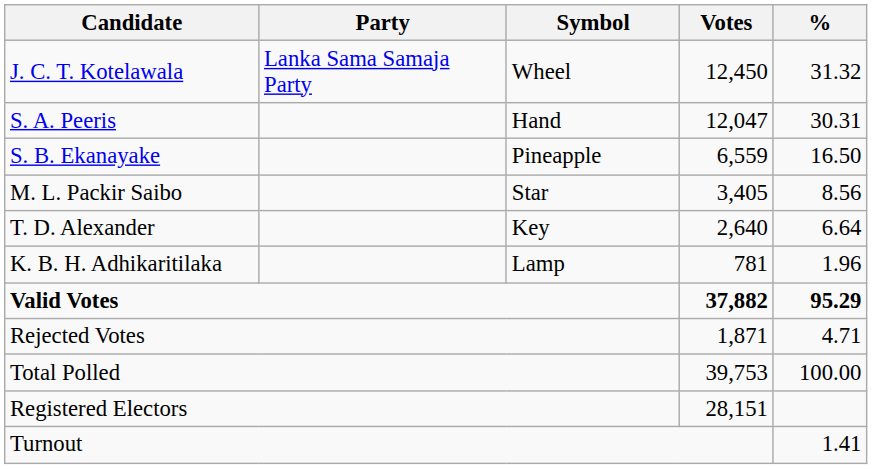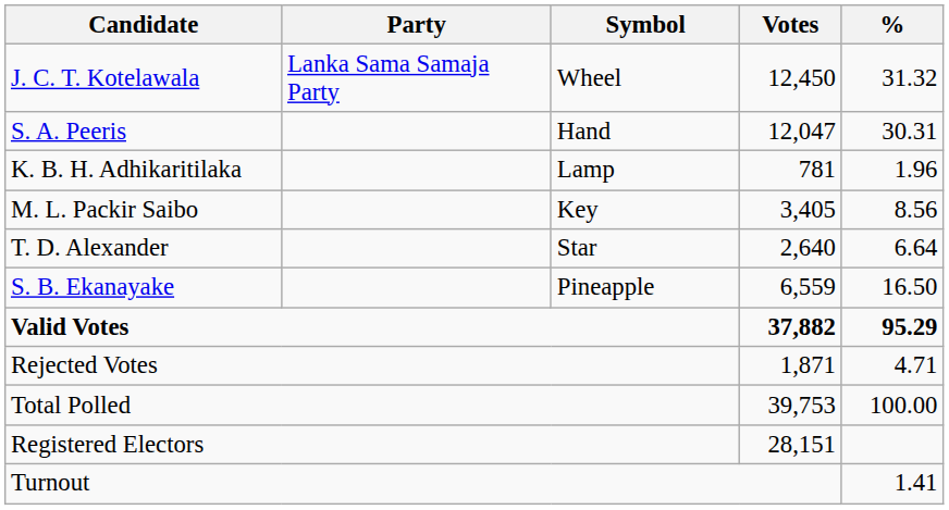rows swapped: S. B. Ekanayake <-> K. B. H. Adhikaritilaka
M. L. Packir Saibo | Symbol: Star -> Key
T. D. Alexander | Symbol: Key -> Star
